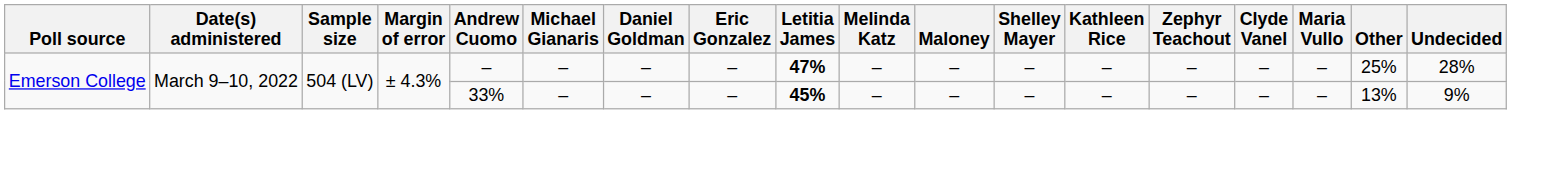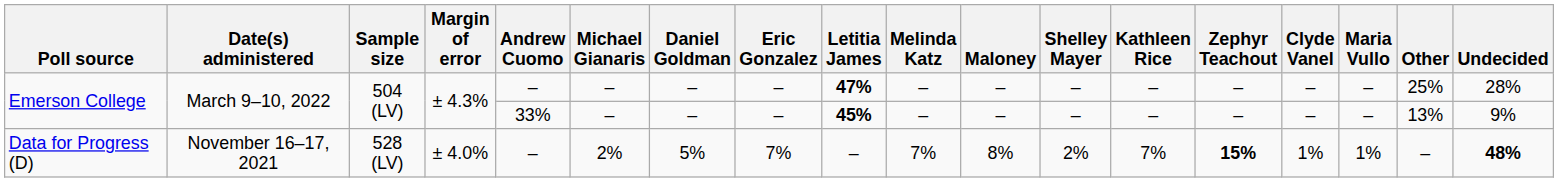+ row: Data for Progress (D) | November 16–17, 2021 | 528 (LV) | ± 4.0% | – | 2% | 5% | 7% | – | 7% | 8% | 2% | 7% | 15% | 1% | 1% | – | 48%
